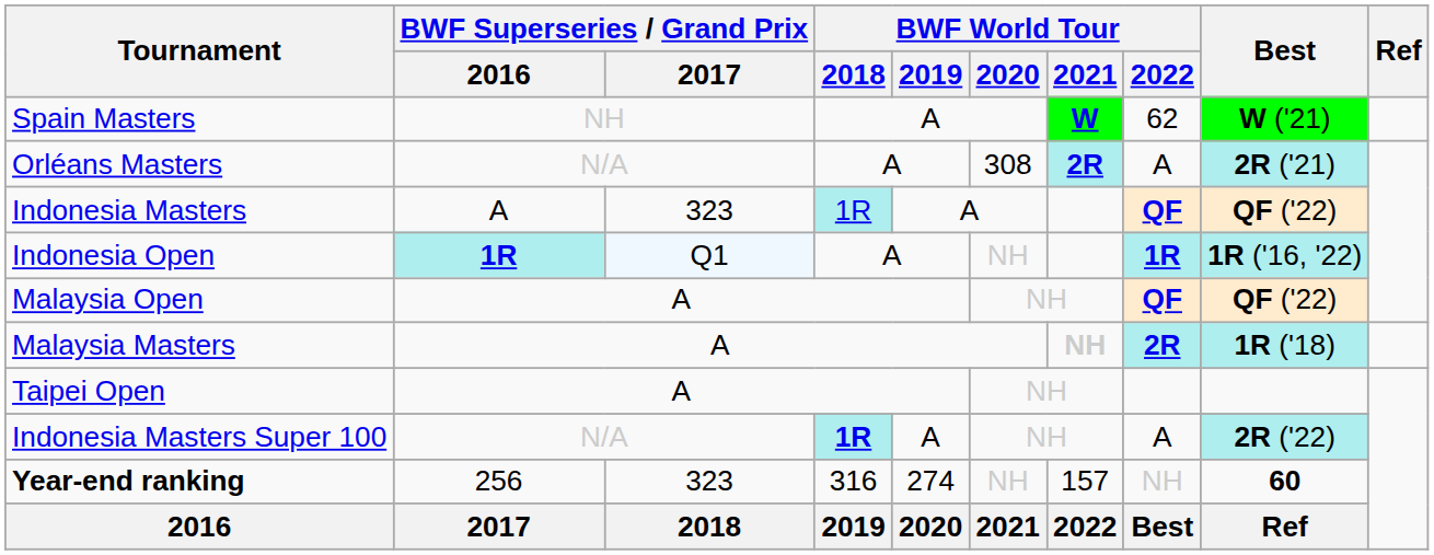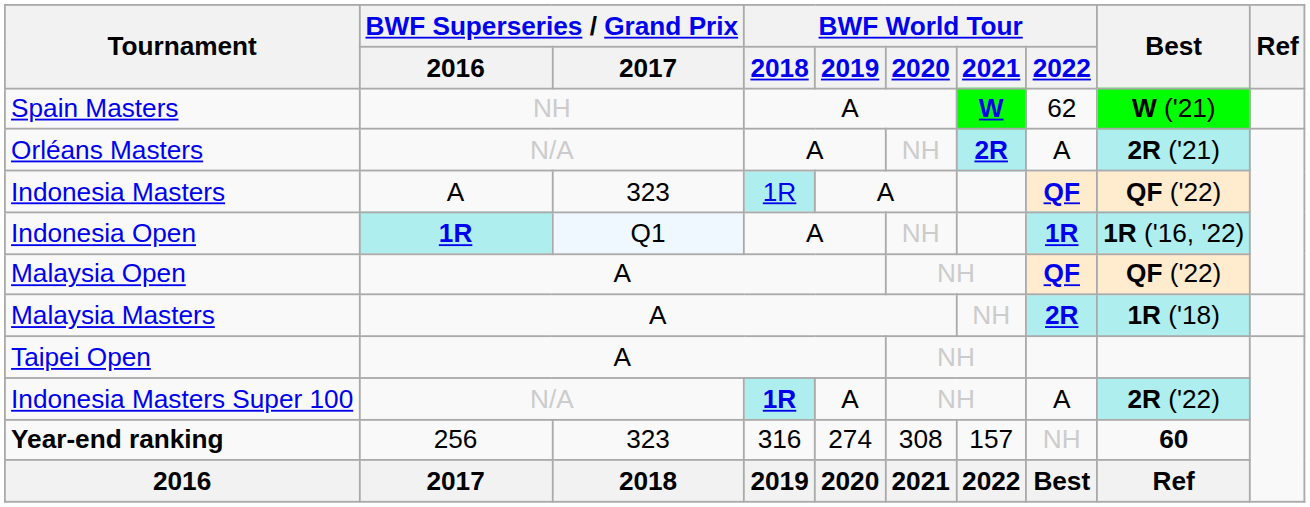Orléans Masters | BWF World Tour / 2020: 308 -> NH
Malaysia Masters | BWF World Tour / 2021: bold -> normal
Year-end ranking | BWF World Tour / 2020: NH -> 308
